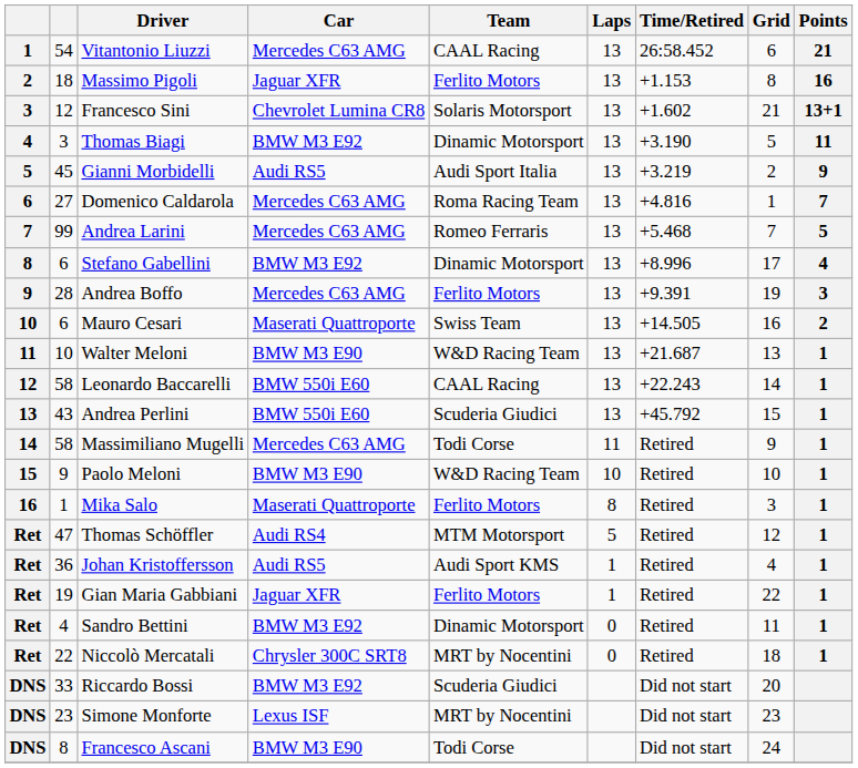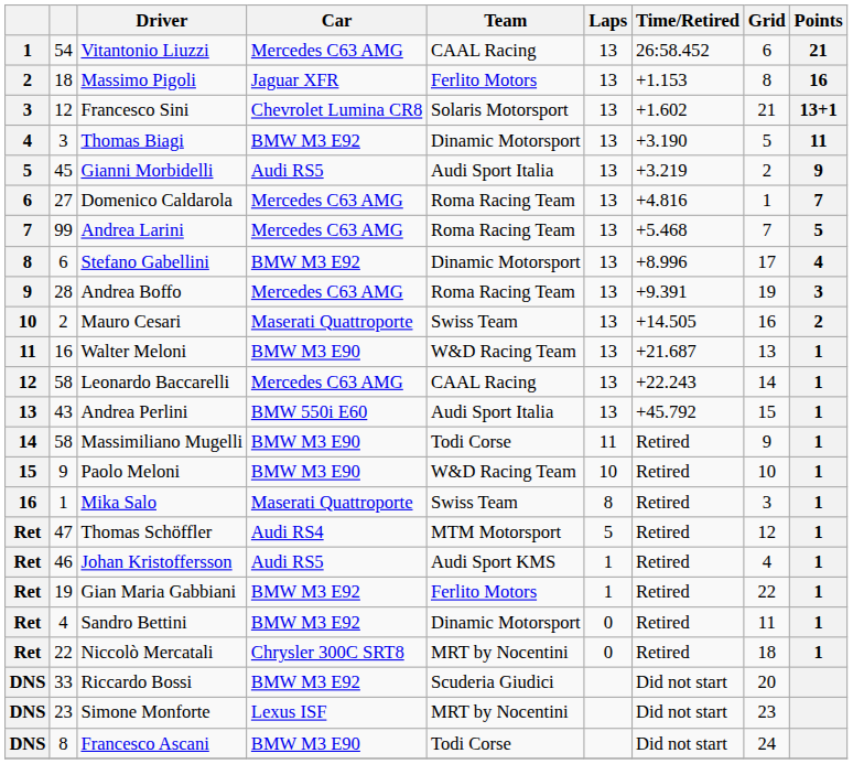Andrea Larini | Team: Romeo Ferraris -> Roma Racing Team
Andrea Boffo | Team: Ferlito Motors -> Roma Racing Team
Mauro Cesari | column 2: 6 -> 2
Walter Meloni | column 2: 10 -> 16
Leonardo Baccarelli | Car: BMW 550i E60 -> Mercedes C63 AMG
Andrea Perlini | Team: Scuderia Giudici -> Audi Sport Italia
Massimiliano Mugelli | Car: Mercedes C63 AMG -> BMW M3 E90
Mika Salo | Team: Ferlito Motors -> Swiss Team
Johan Kristoffersson | column 2: 36 -> 46
Gian Maria Gabbiani | Car: Jaguar XFR -> BMW M3 E92
